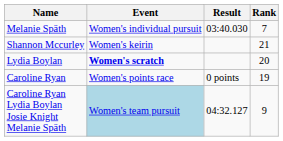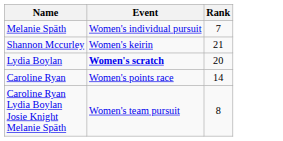- column: Result | 03:40.030 | 0 points | 04:32.127
Caroline Ryan | Rank: 19 -> 14
Caroline Ryan Lydia Boylan Josie Knight Melanie Späth | Event: lightblue background -> no background
Caroline Ryan Lydia Boylan Josie Knight Melanie Späth | Rank: 9 -> 8
